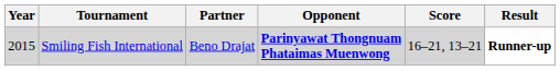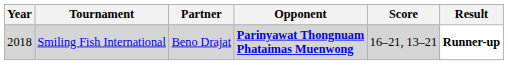Smiling Fish International | Year: 2015 -> 2018
